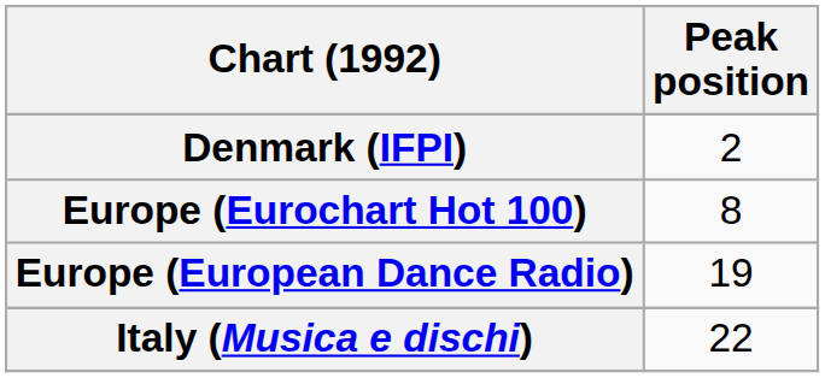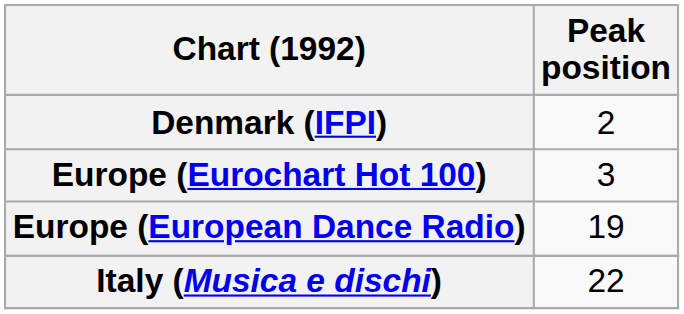Europe (Eurochart Hot 100) | Peak position: 8 -> 3
